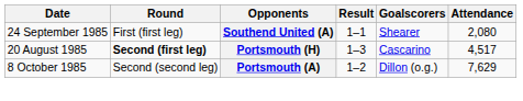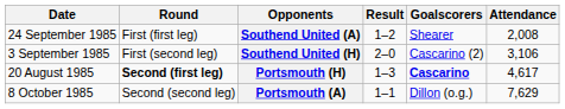Southend United (A) | Result: 1–1 -> 1–2
Southend United (A) | Attendance: 2,080 -> 2,008
+ row: 3 September 1985 | First (second leg) | Southend United (H) | 2–0 | Cascarino (2) | 3,106
Portsmouth (H) | Goalscorers: normal -> bold
Portsmouth (H) | Attendance: 4,517 -> 4,617
Portsmouth (A) | Result: 1–2 -> 1–1
